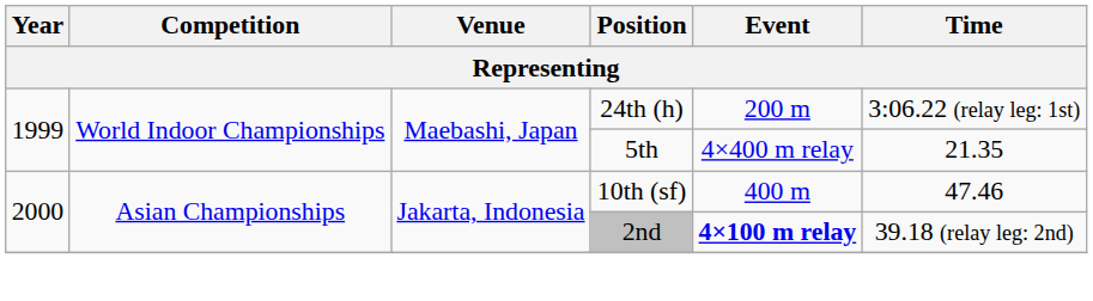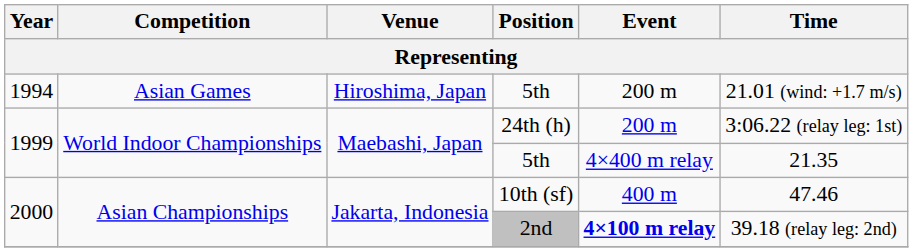+ row: 1994 | Asian Games | Hiroshima, Japan | 5th | 200 m | 21.01 (wind: +1.7 m/s)
